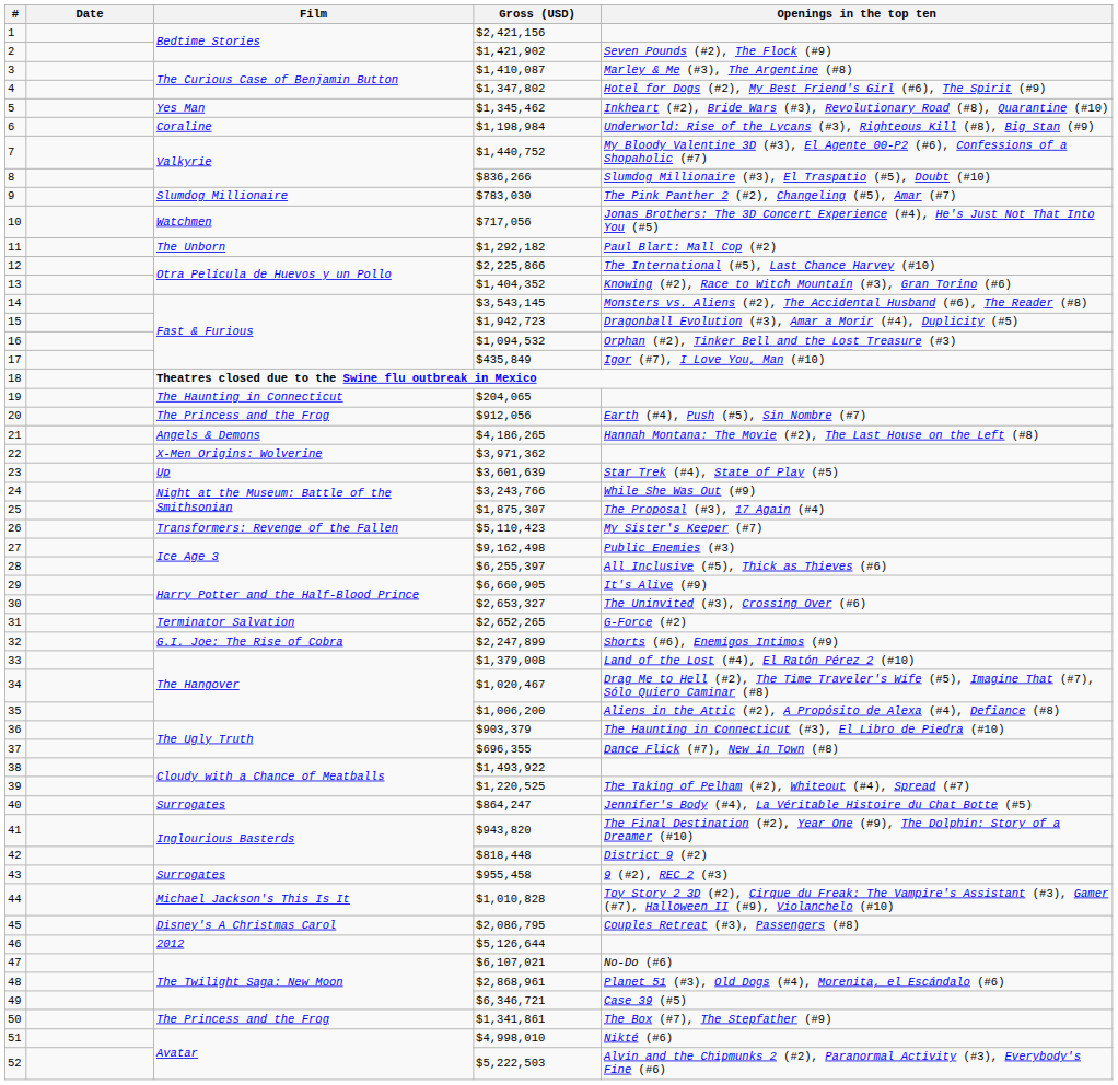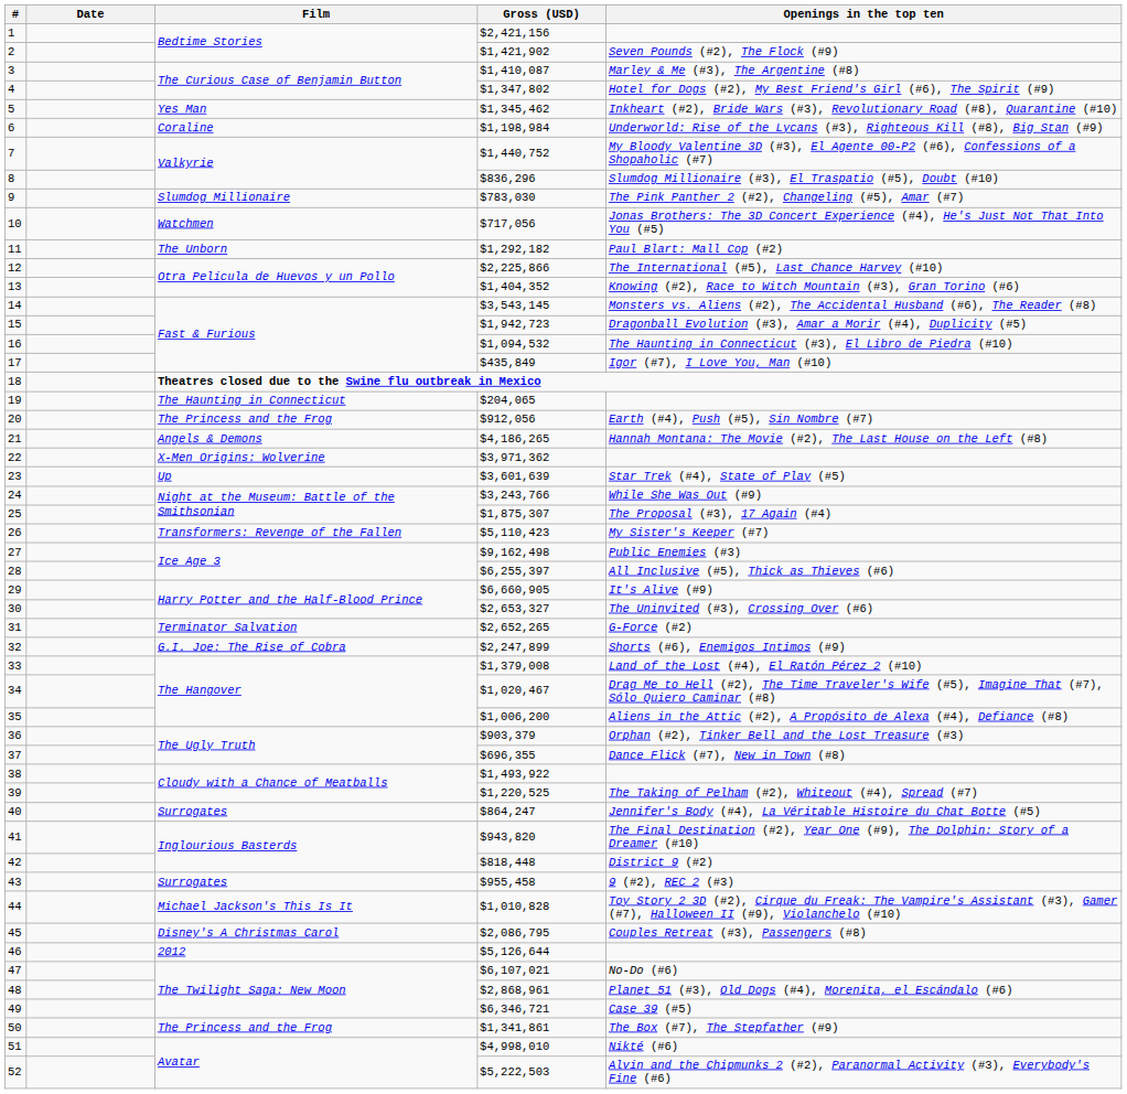8 | Gross (USD): $836,266 -> $836,296
16 | Openings in the top ten: Orphan (#2), Tinker Bell and the Lost Treasure (#3) -> The Haunting in Connecticut (#3), El Libro de Piedra (#10)
36 | Openings in the top ten: The Haunting in Connecticut (#3), El Libro de Piedra (#10) -> Orphan (#2), Tinker Bell and the Lost Treasure (#3)
